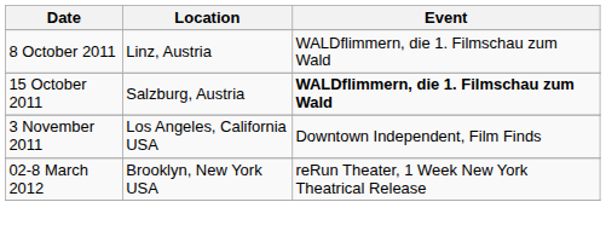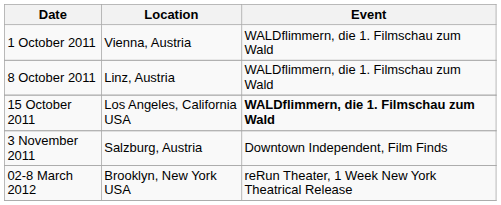+ row: 1 October 2011 | Vienna, Austria | WALDflimmern, die 1. Filmschau zum Wald
15 October 2011 | Location: Salzburg, Austria -> Los Angeles, California USA
3 November 2011 | Location: Los Angeles, California USA -> Salzburg, Austria
